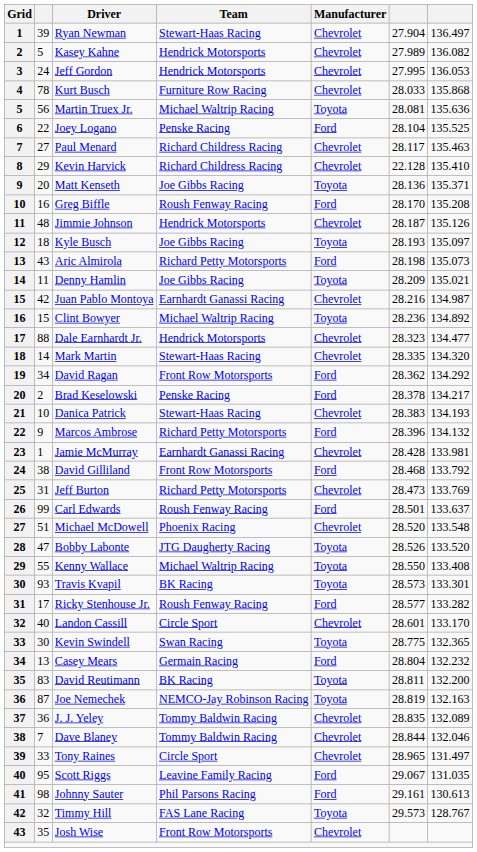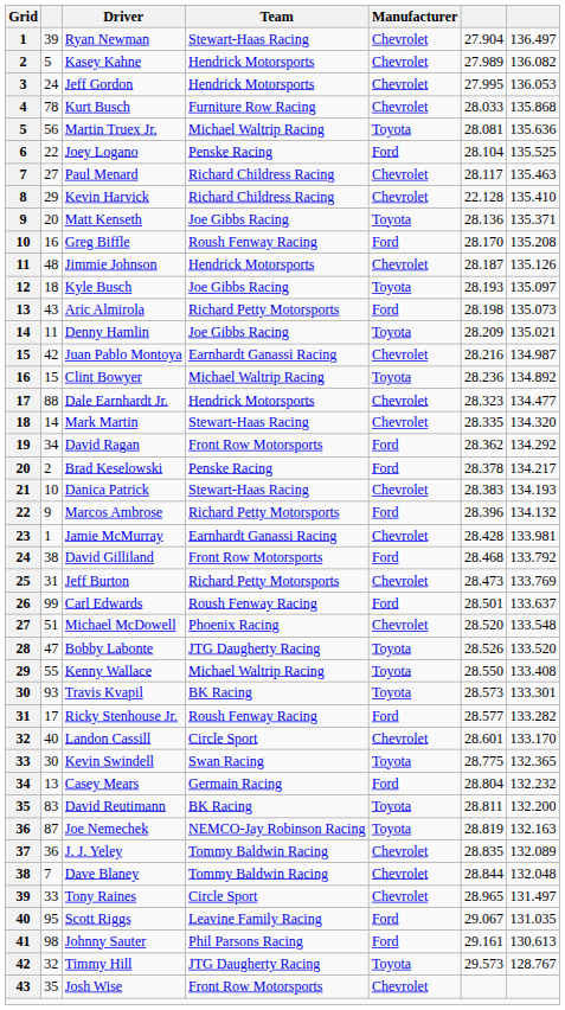Dave Blaney | column 7: 132.046 -> 132.048
Timmy Hill | Team: FAS Lane Racing -> JTG Daugherty Racing
